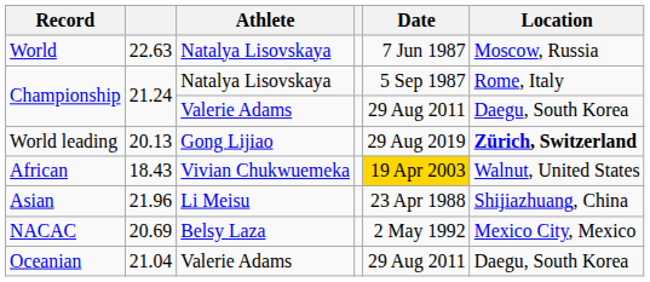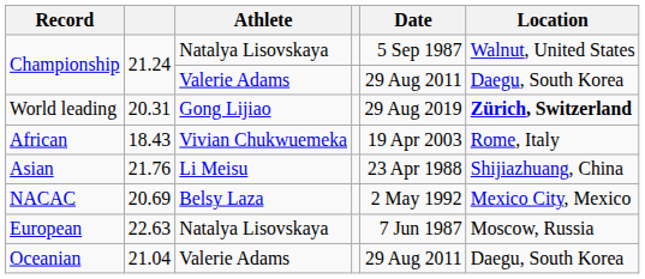- row: World | 22.63 | Natalya Lisovskaya | 7 Jun 1987 | Moscow, Russia
Championship / Natalya Lisovskaya | Location: Rome, Italy -> Walnut, United States
World leading | column 2: 20.13 -> 20.31
African | Date: gold background -> no background
African | Location: Walnut, United States -> Rome, Italy
Asian | column 2: 21.96 -> 21.76
+ row: European | 22.63 | Natalya Lisovskaya | 7 Jun 1987 | Moscow, Russia
